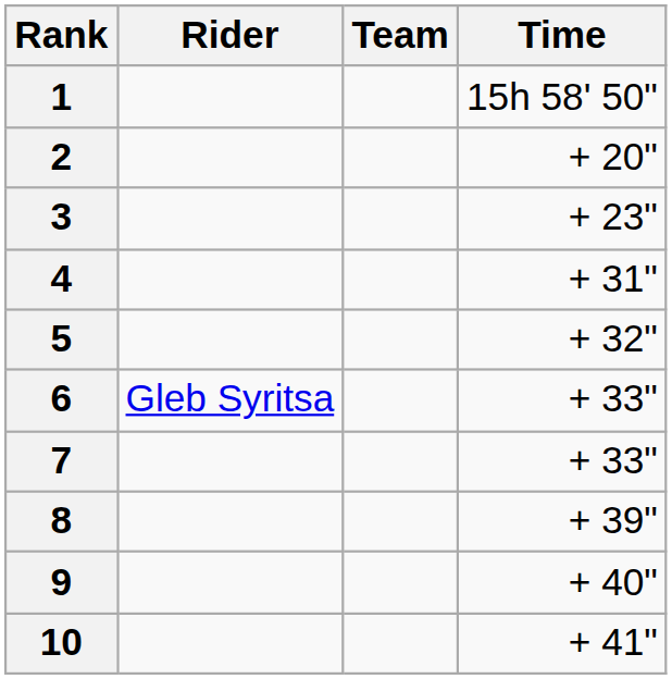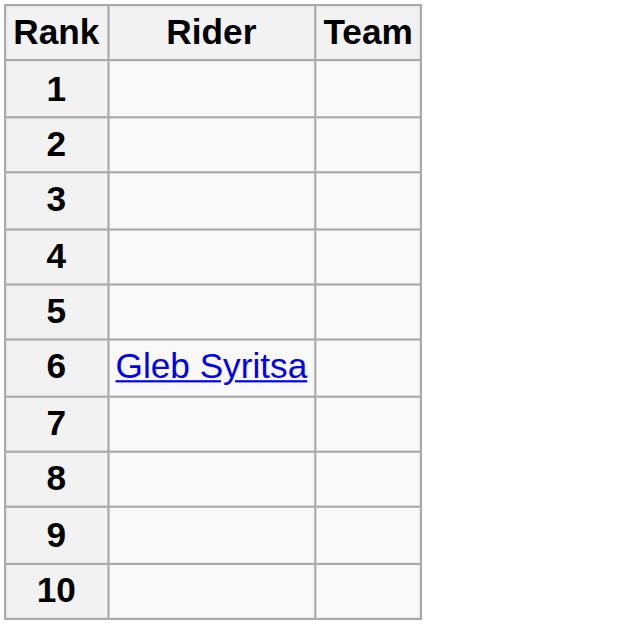- column: Time | 15h 58' 50" | + 20" | + 23" | + 31" | + 32" | + 33" | + 33" | + 39" | + 40" | + 41"
